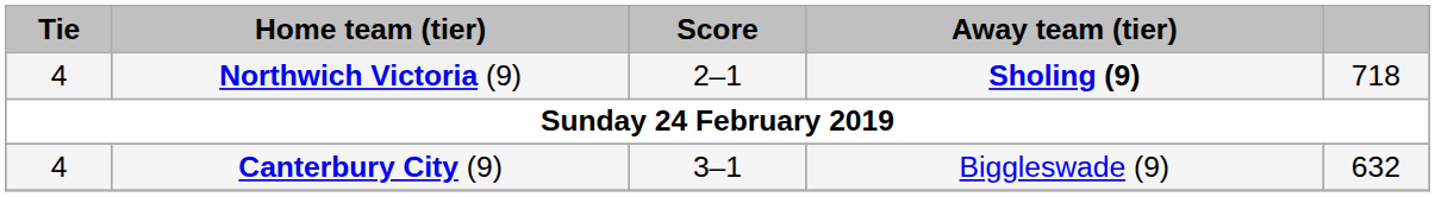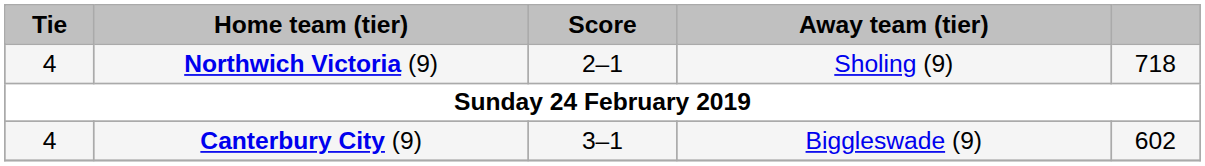Northwich Victoria (9) | Away team (tier): bold -> normal
Canterbury City (9) | column 5: 632 -> 602
